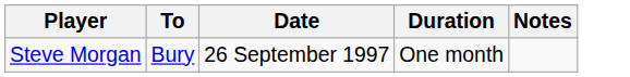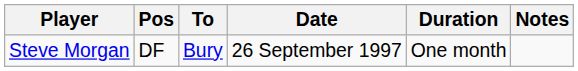+ column: Pos | DF
